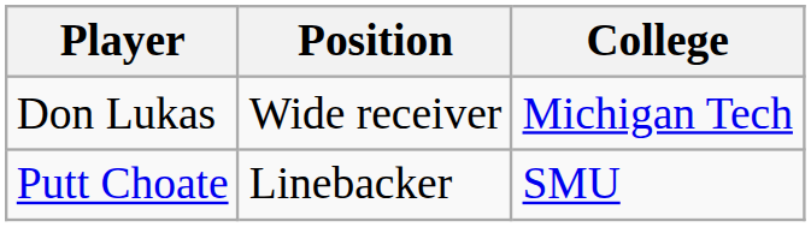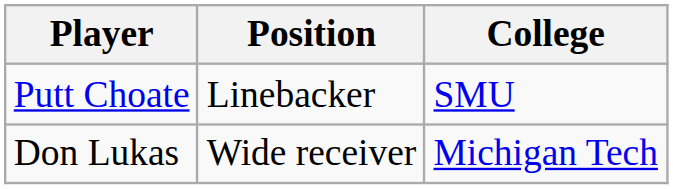rows swapped: Putt Choate <-> Don Lukas
